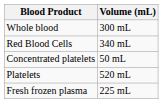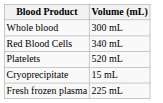- row: Concentrated platelets | 50 mL
+ row: Cryoprecipitate | 15 mL
